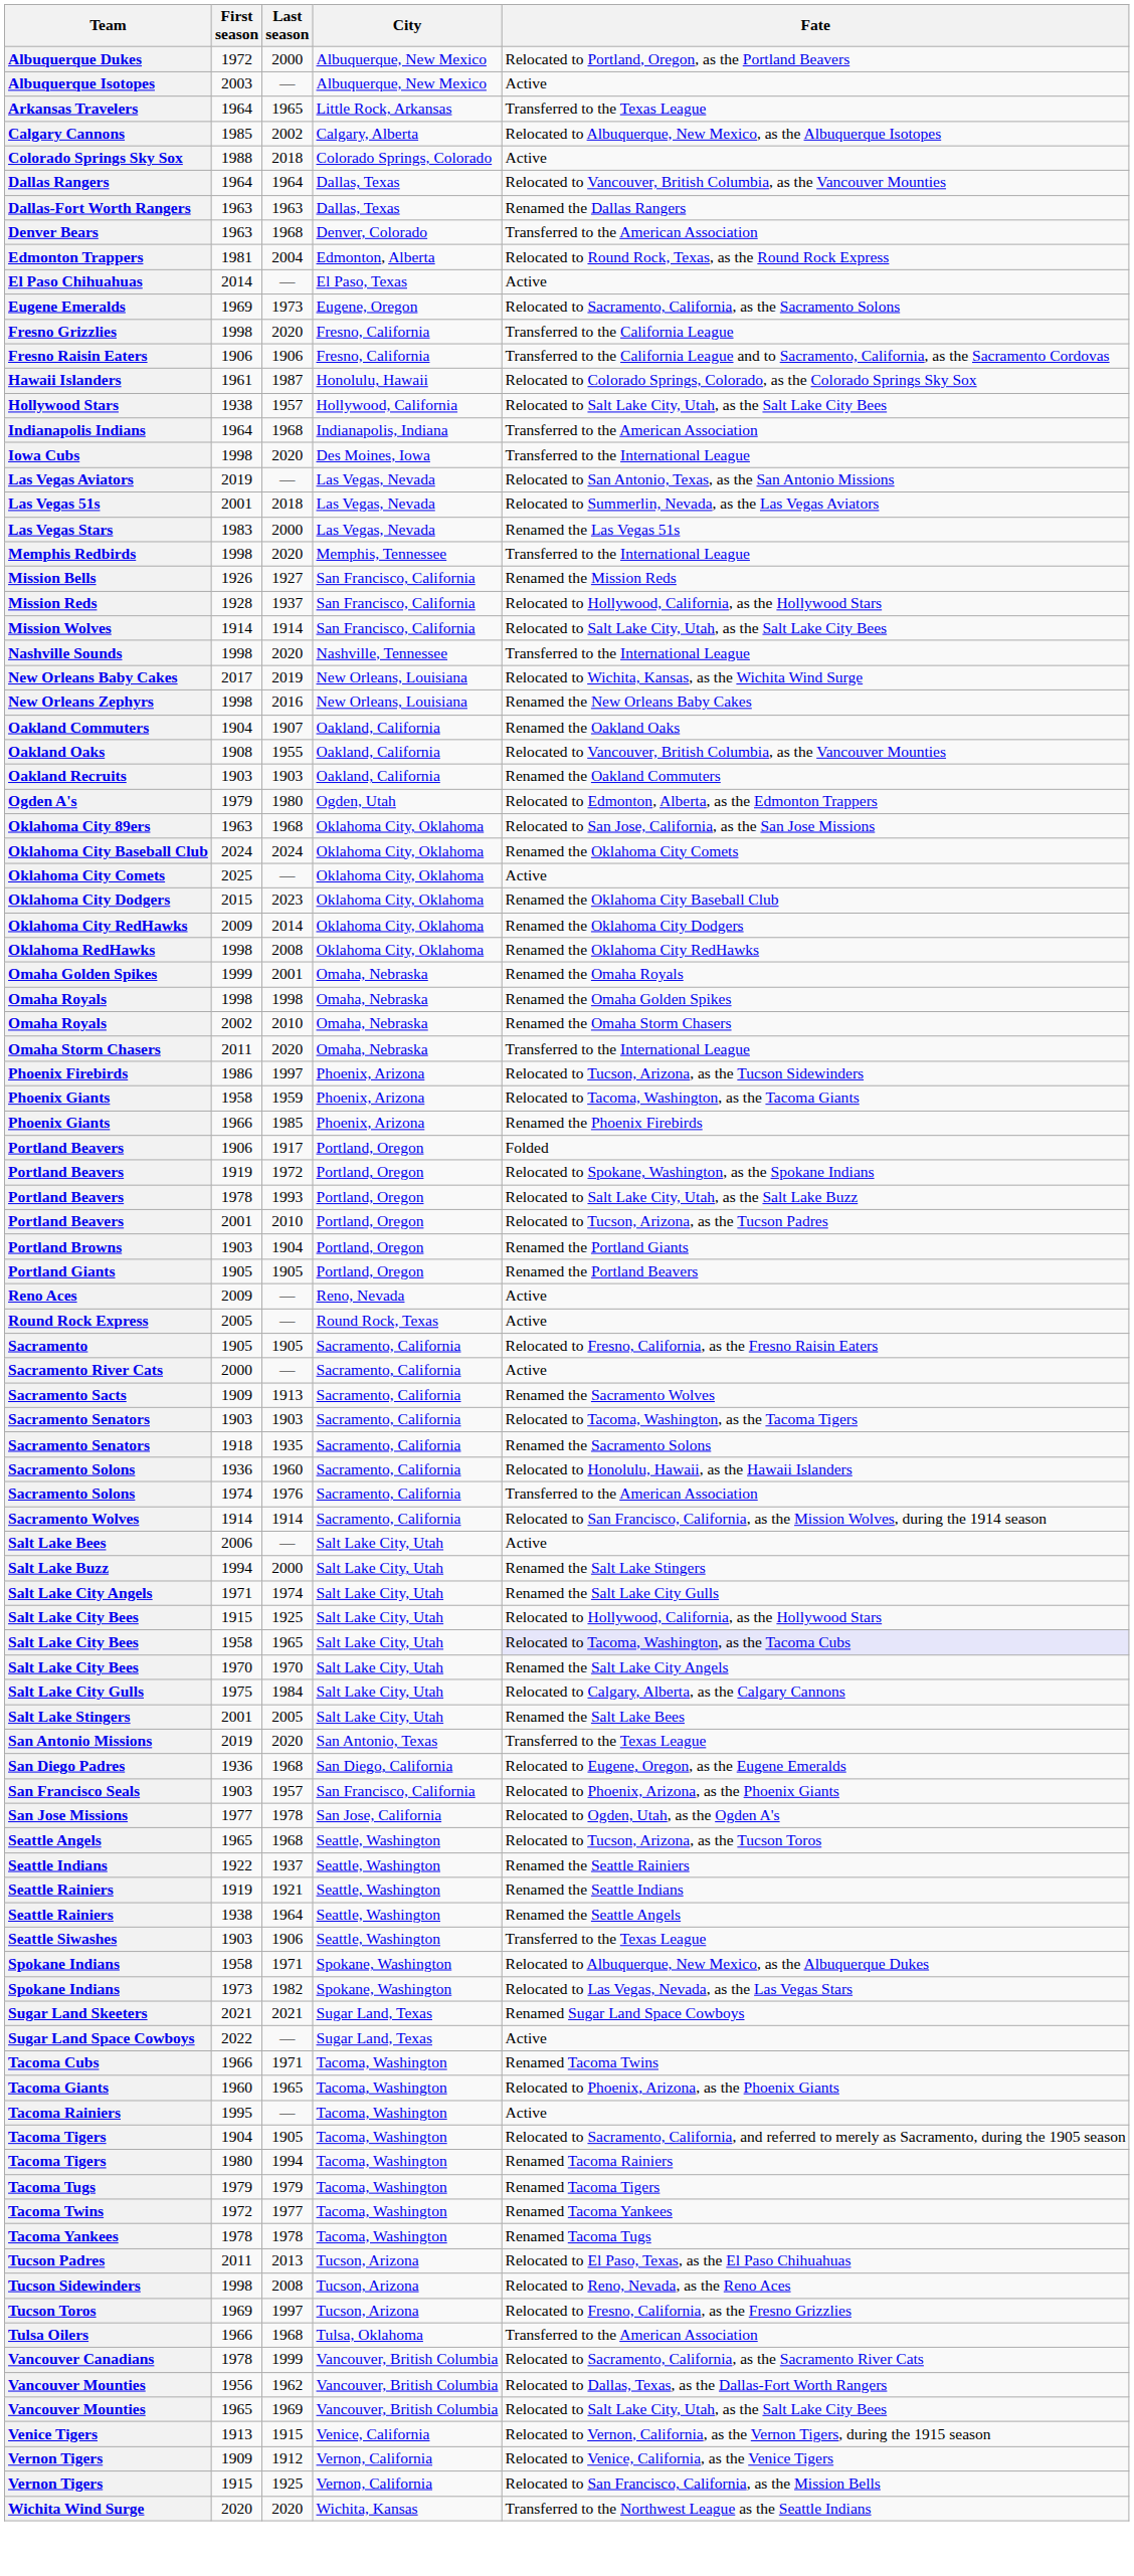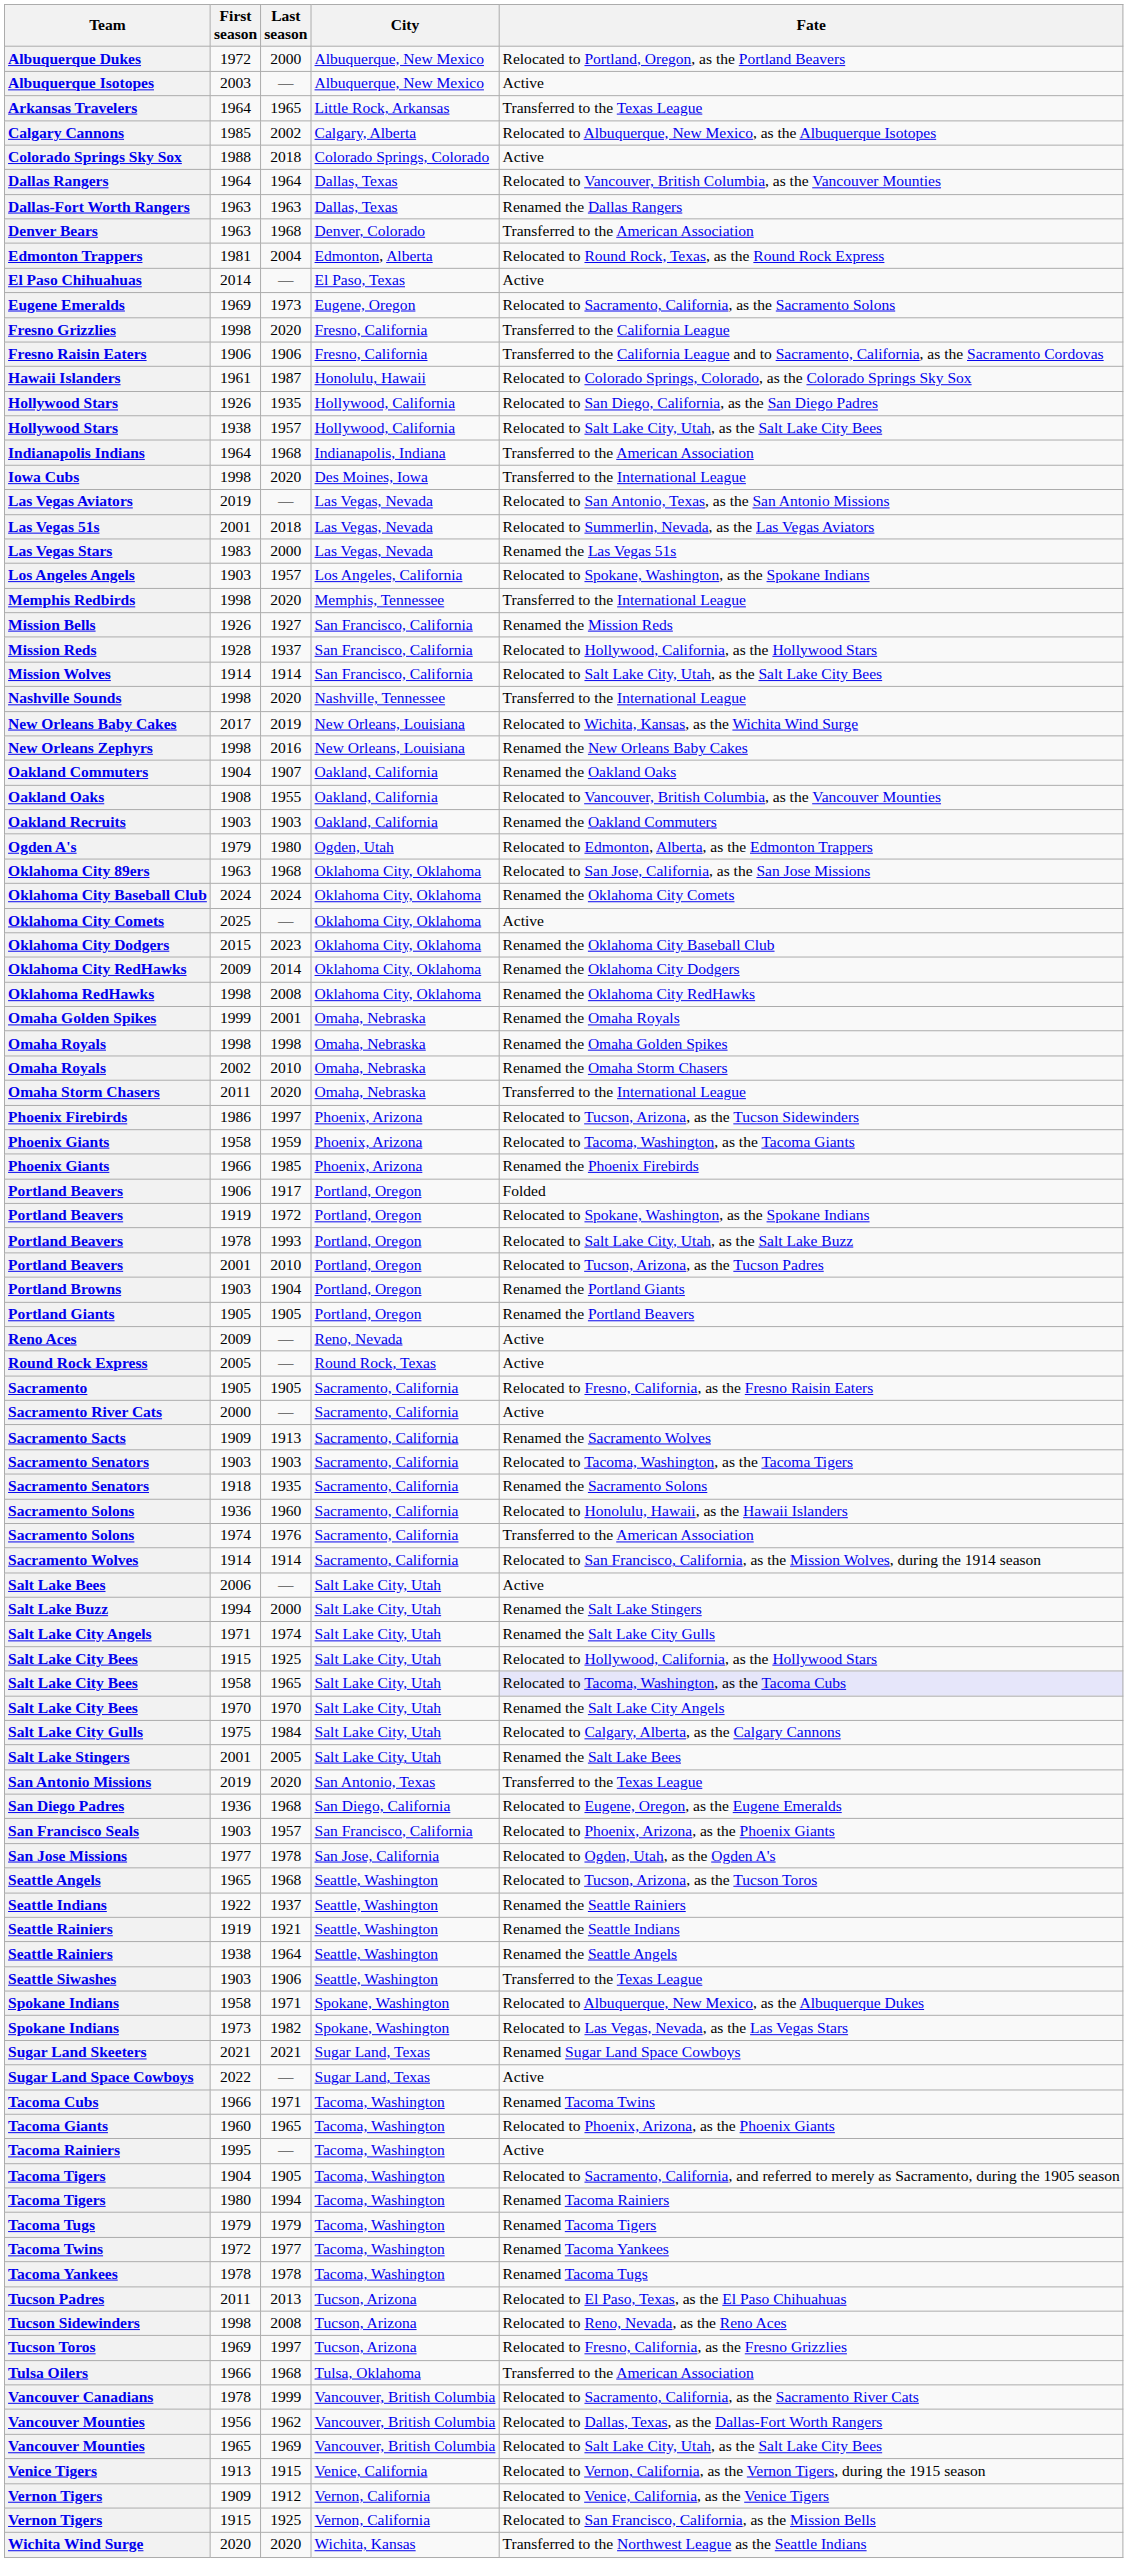+ row: Hollywood Stars | 1926 | 1935 | Hollywood, California | Relocated to San Diego, California, as the San Diego Padres
+ row: Los Angeles Angels | 1903 | 1957 | Los Angeles, California | Relocated to Spokane, Washington, as the Spokane Indians
